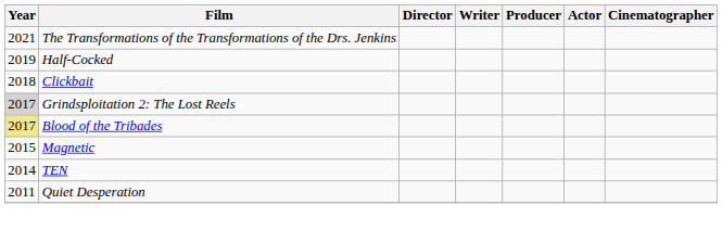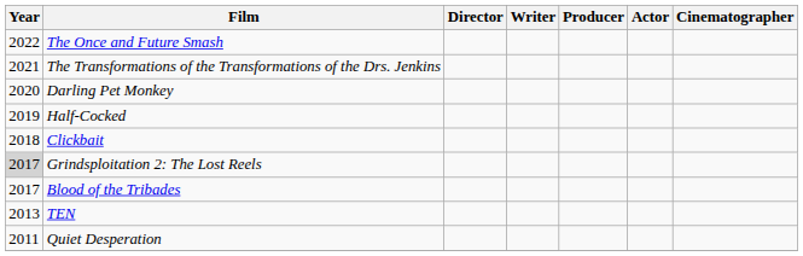+ row: 2022 | The Once and Future Smash
+ row: 2020 | Darling Pet Monkey
Blood of the Tribades | Year: khaki background -> no background
- row: 2015 | Magnetic
TEN | Year: 2014 -> 2013
